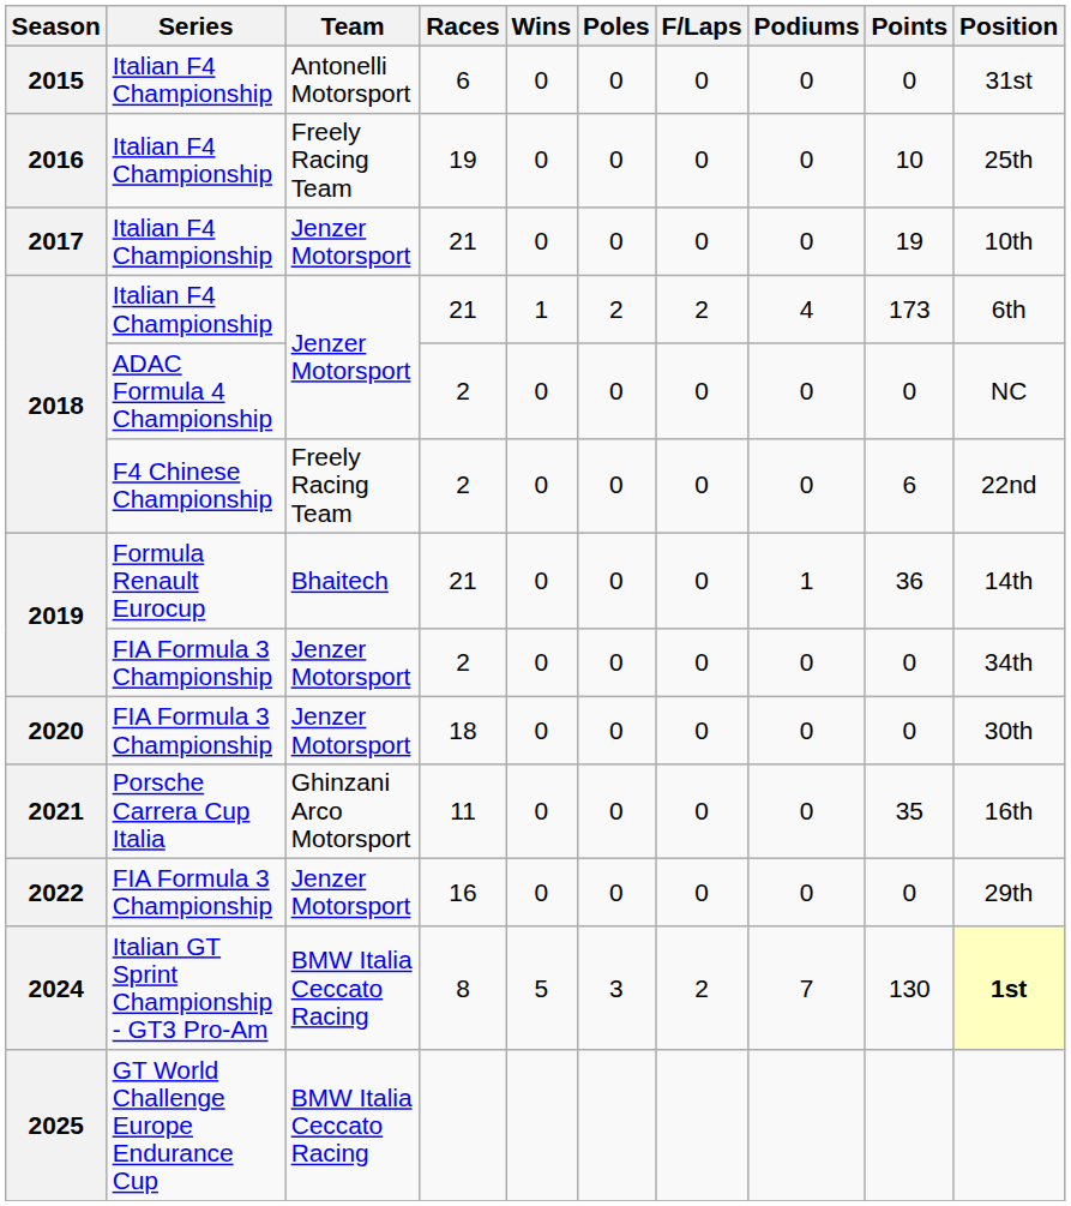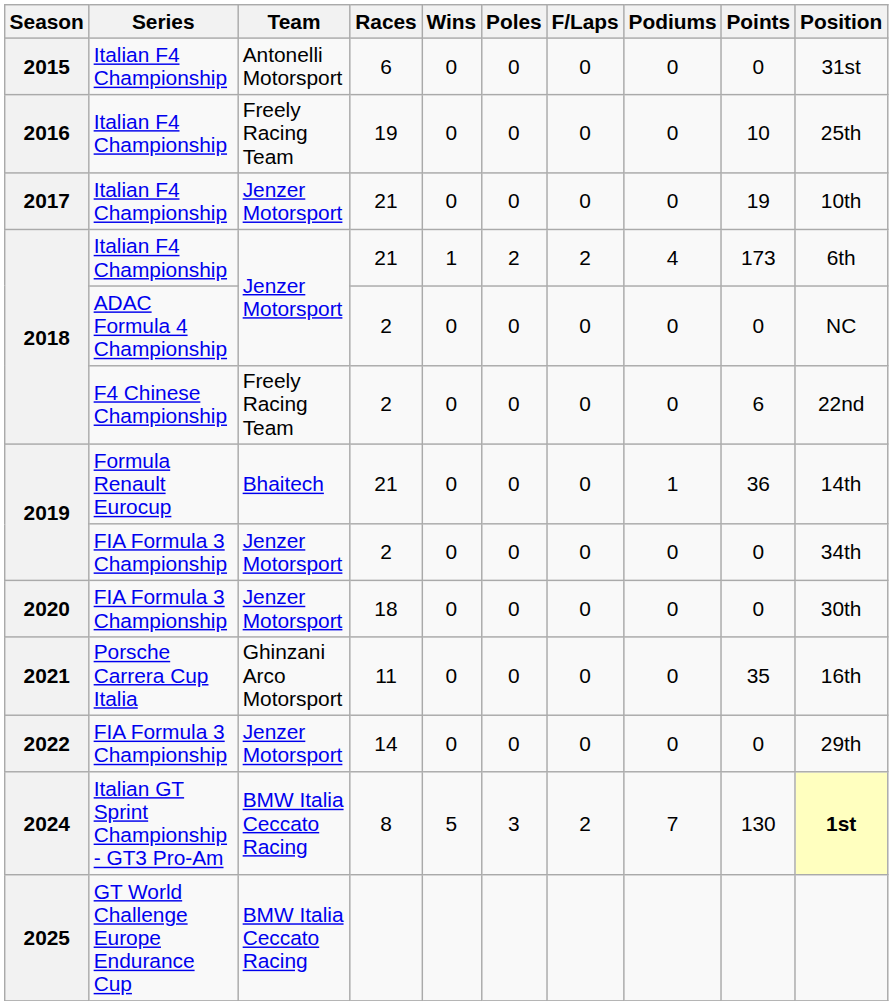2022 | Races: 16 -> 14
